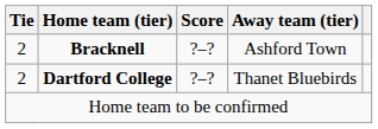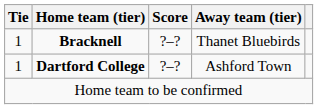Bracknell | Tie: 2 -> 1
Bracknell | Away team (tier): Ashford Town -> Thanet Bluebirds
Dartford College | Tie: 2 -> 1
Dartford College | Away team (tier): Thanet Bluebirds -> Ashford Town
